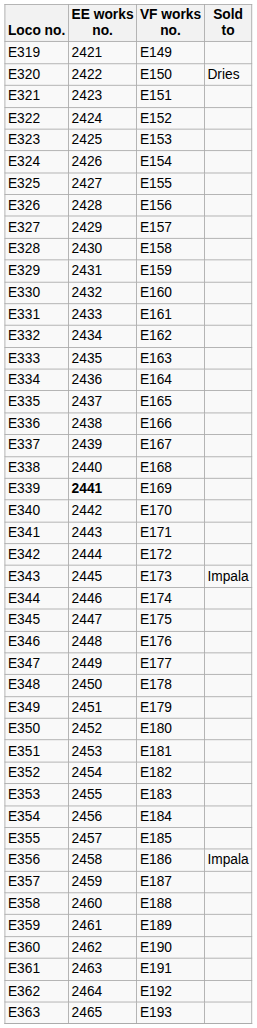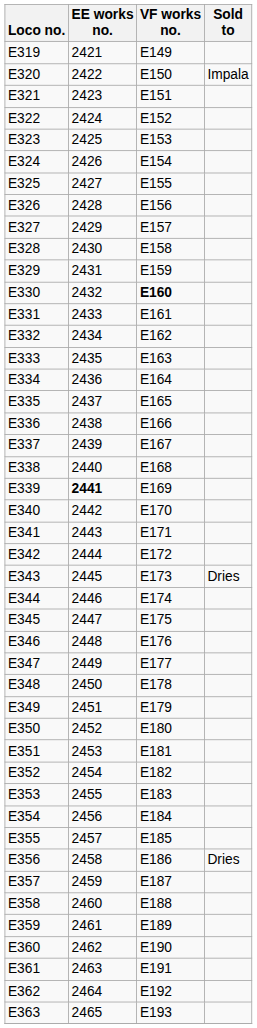E320 | Sold to: Dries -> Impala
E330 | VF works no.: normal -> bold
E343 | Sold to: Impala -> Dries
E356 | Sold to: Impala -> Dries
